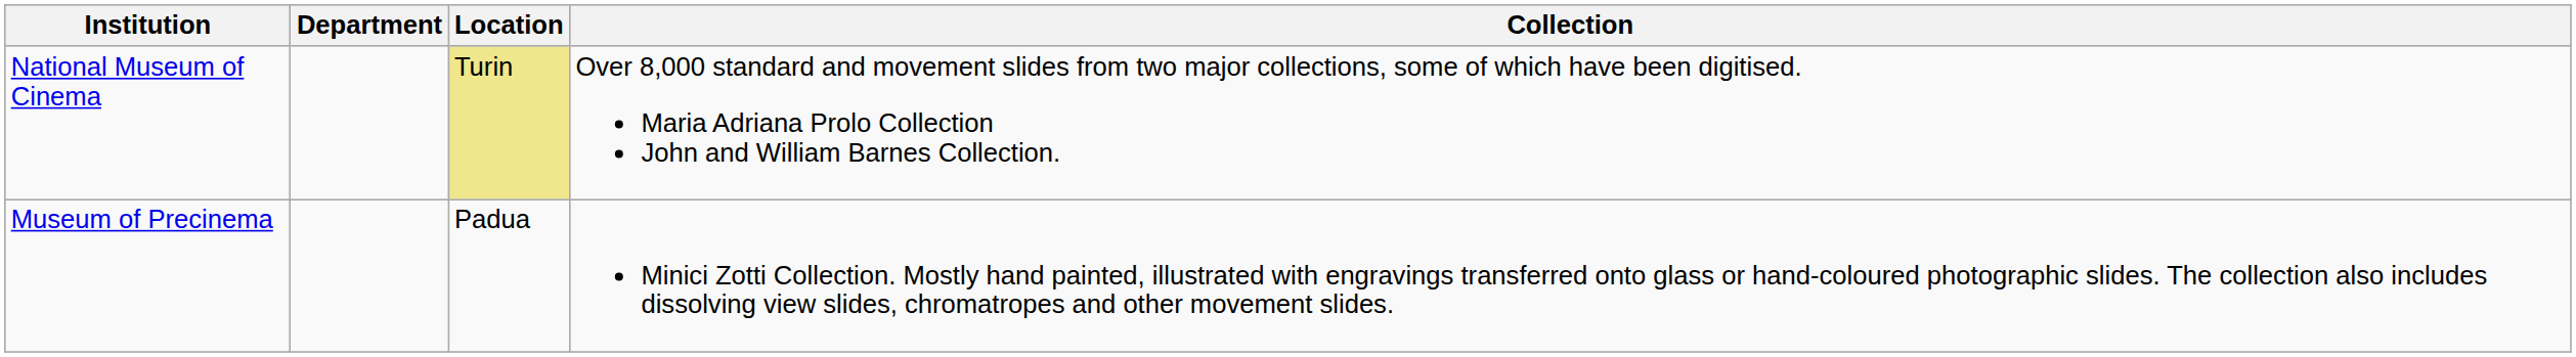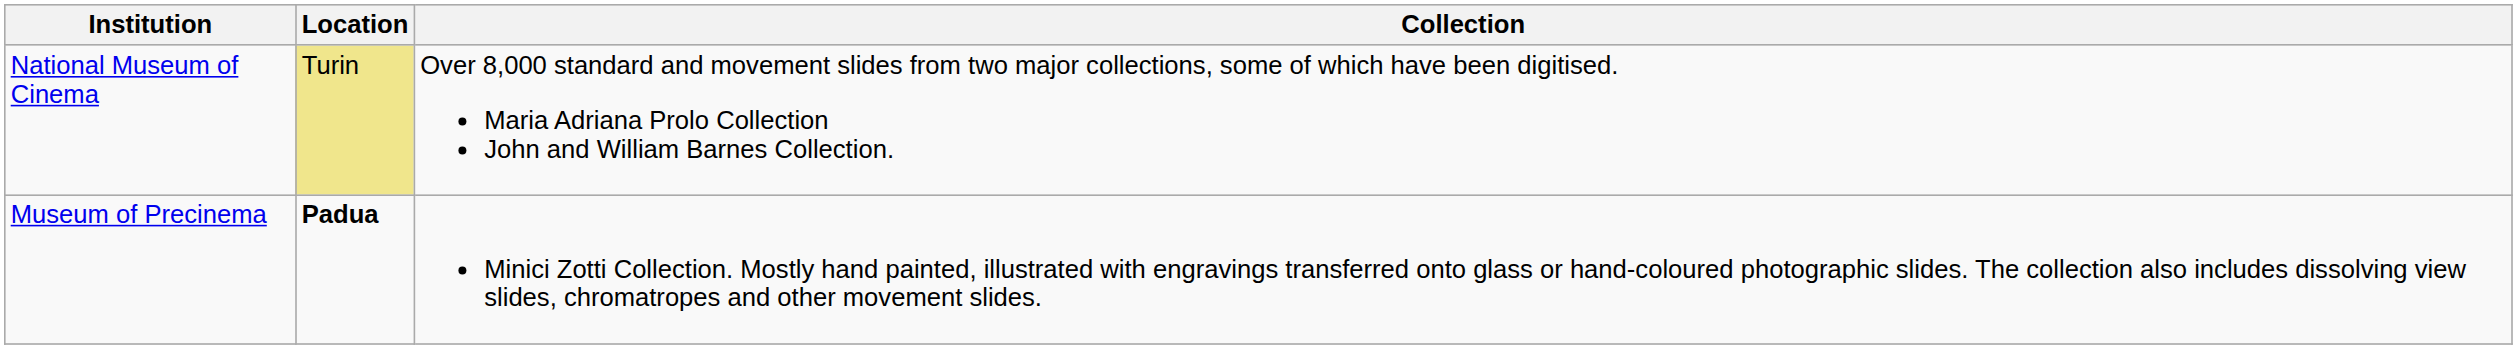- column: Department
Museum of Precinema | Location: normal -> bold
